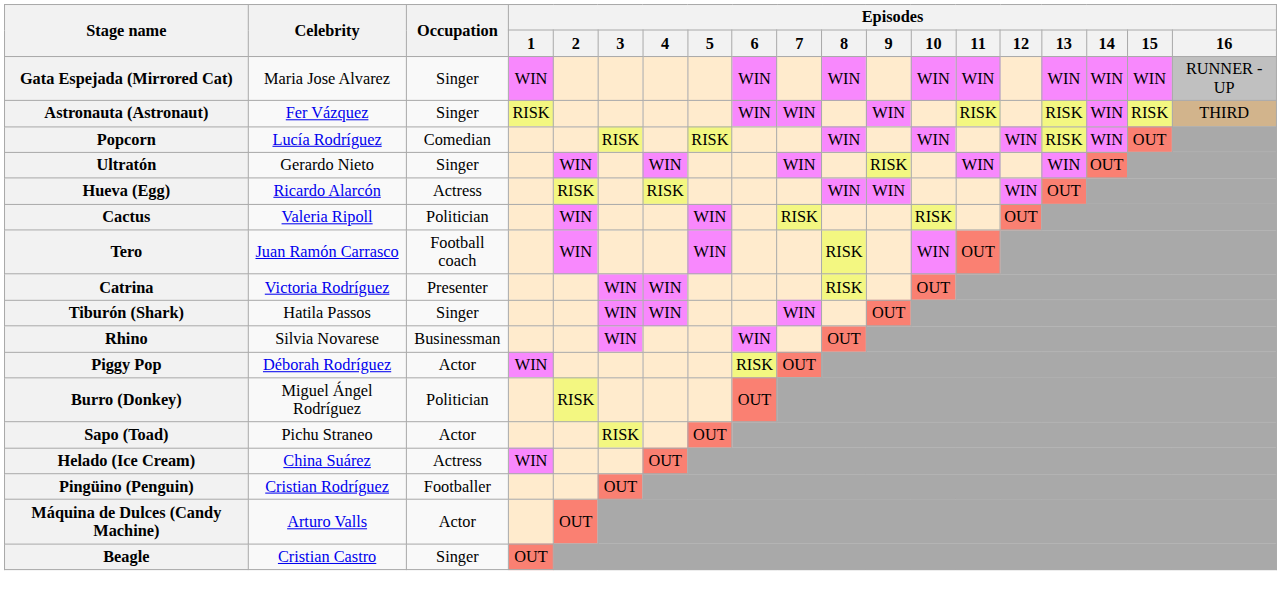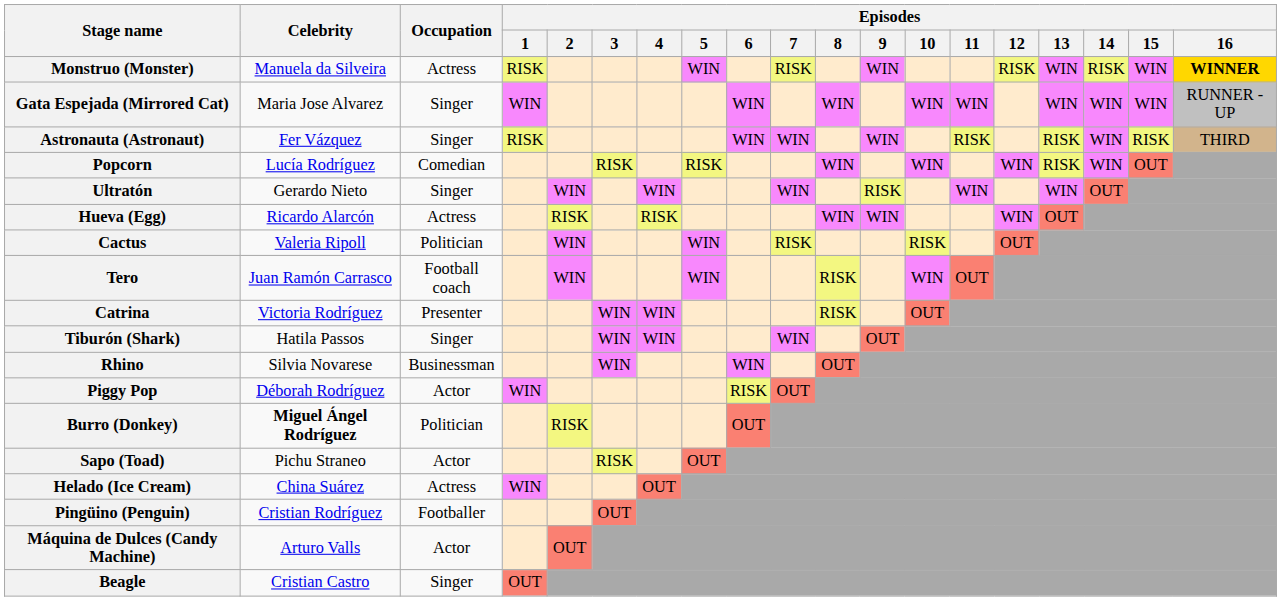+ row: Monstruo (Monster) | Manuela da Silveira | Actress | RISK | WIN | RISK | WIN | RISK | WIN | RISK | WIN | WINNER
Burro (Donkey) | Celebrity: normal -> bold
